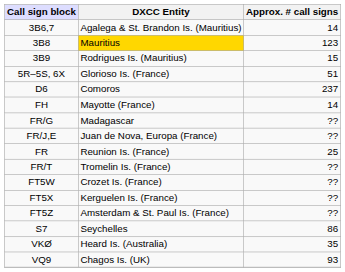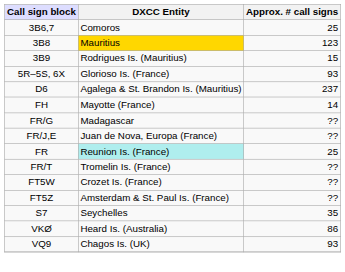3B6,7 | DXCC Entity: Agalega & St. Brandon Is. (Mauritius) -> Comoros
3B6,7 | Approx. # call signs: 14 -> 25
5R–5S, 6X | Approx. # call signs: 51 -> 93
D6 | DXCC Entity: Comoros -> Agalega & St. Brandon Is. (Mauritius)
FR | DXCC Entity: no background -> paleturquoise background
- row: FT5X | Kerguelen Is. (France) | ??
S7 | Approx. # call signs: 86 -> 35
VKØ | Approx. # call signs: 35 -> 86
